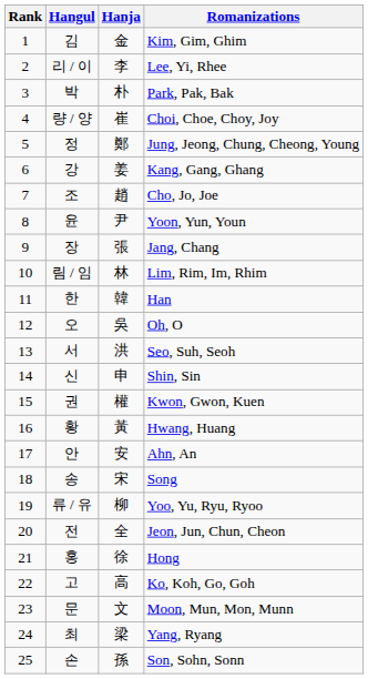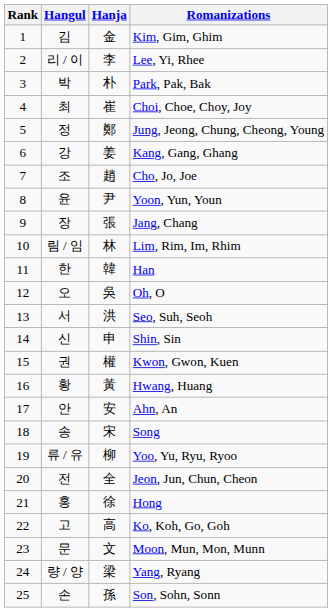Choi, Choe, Choy, Joy | Hangul: 량 / 양 -> 최
Yang, Ryang | Hangul: 최 -> 량 / 양
